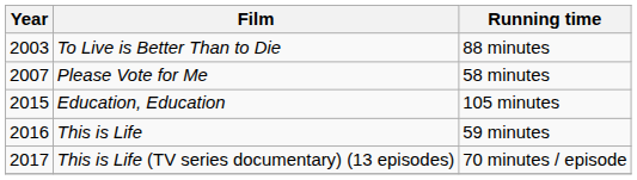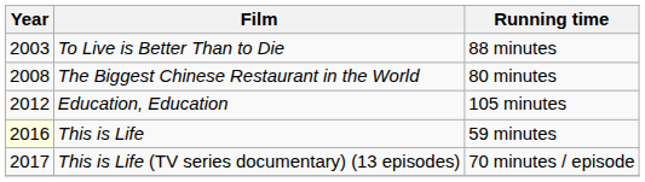- row: 2007 | Please Vote for Me | 58 minutes
+ row: 2008 | The Biggest Chinese Restaurant in the World | 80 minutes
Education, Education | Year: 2015 -> 2012
This is Life | Year: no background -> lightyellow background
